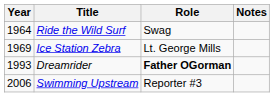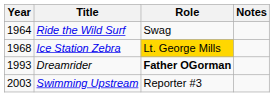Ice Station Zebra | Year: 1969 -> 1968
Ice Station Zebra | Role: no background -> gold background
Swimming Upstream | Year: 2006 -> 2003
